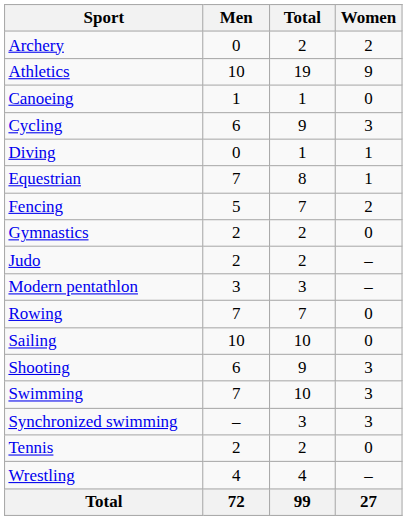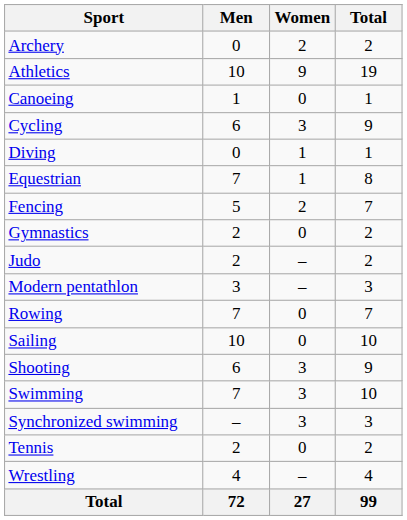columns swapped: Women <-> Total
